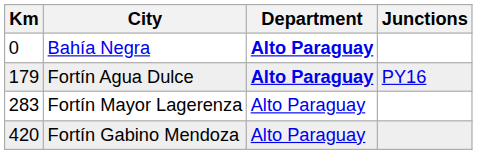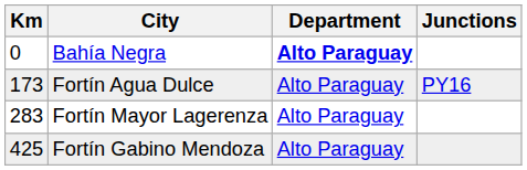Fortín Agua Dulce | Km: 179 -> 173
Fortín Agua Dulce | Department: bold -> normal
Fortín Gabino Mendoza | Km: 420 -> 425
